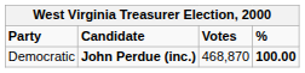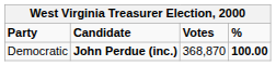Democratic | Votes: 468,870 -> 368,870
